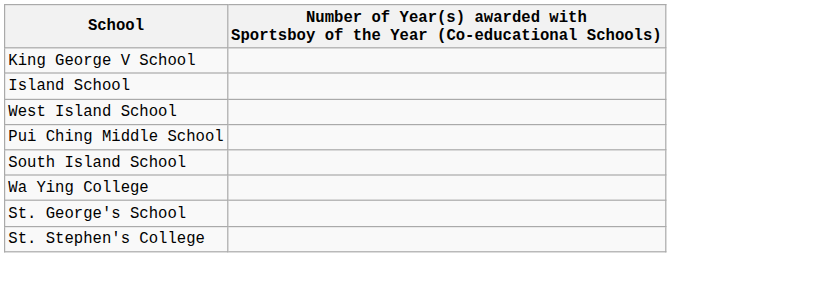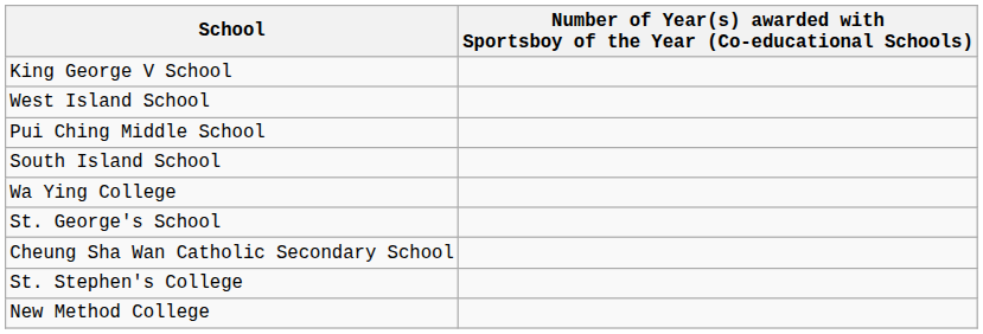- row: Island School
+ row: Cheung Sha Wan Catholic Secondary School
+ row: New Method College
